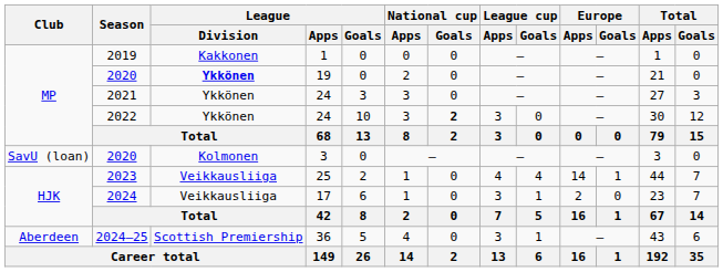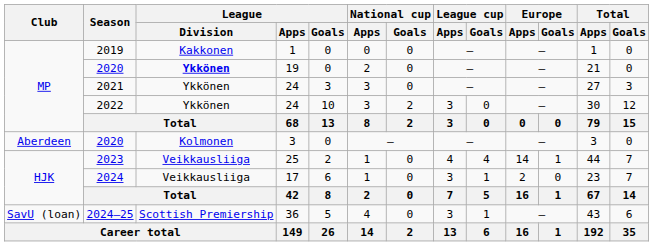2022 | National cup / Goals: bold -> normal
2020 / 3 | Club: SavU (loan) -> Aberdeen
2024–25 | Club: Aberdeen -> SavU (loan)
